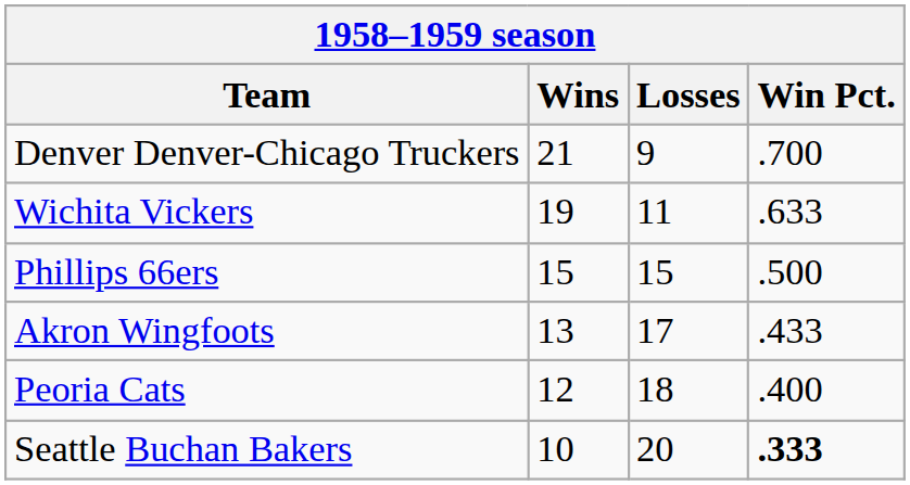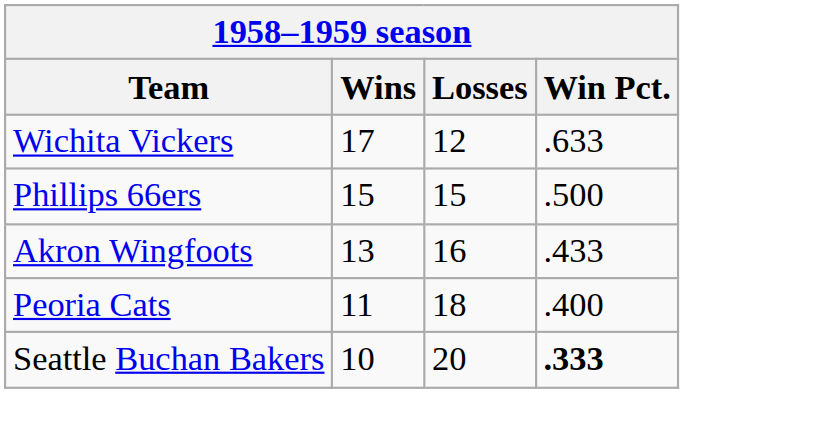- row: Denver Denver-Chicago Truckers | 21 | 9 | .700
Wichita Vickers | Wins: 19 -> 17
Wichita Vickers | Losses: 11 -> 12
Akron Wingfoots | Losses: 17 -> 16
Peoria Cats | Wins: 12 -> 11
